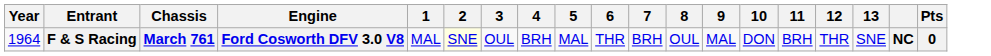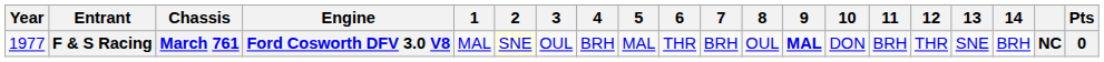+ column: 14 | BRH
F & S Racing | Year: 1964 -> 1977
F & S Racing | 9: normal -> bold
